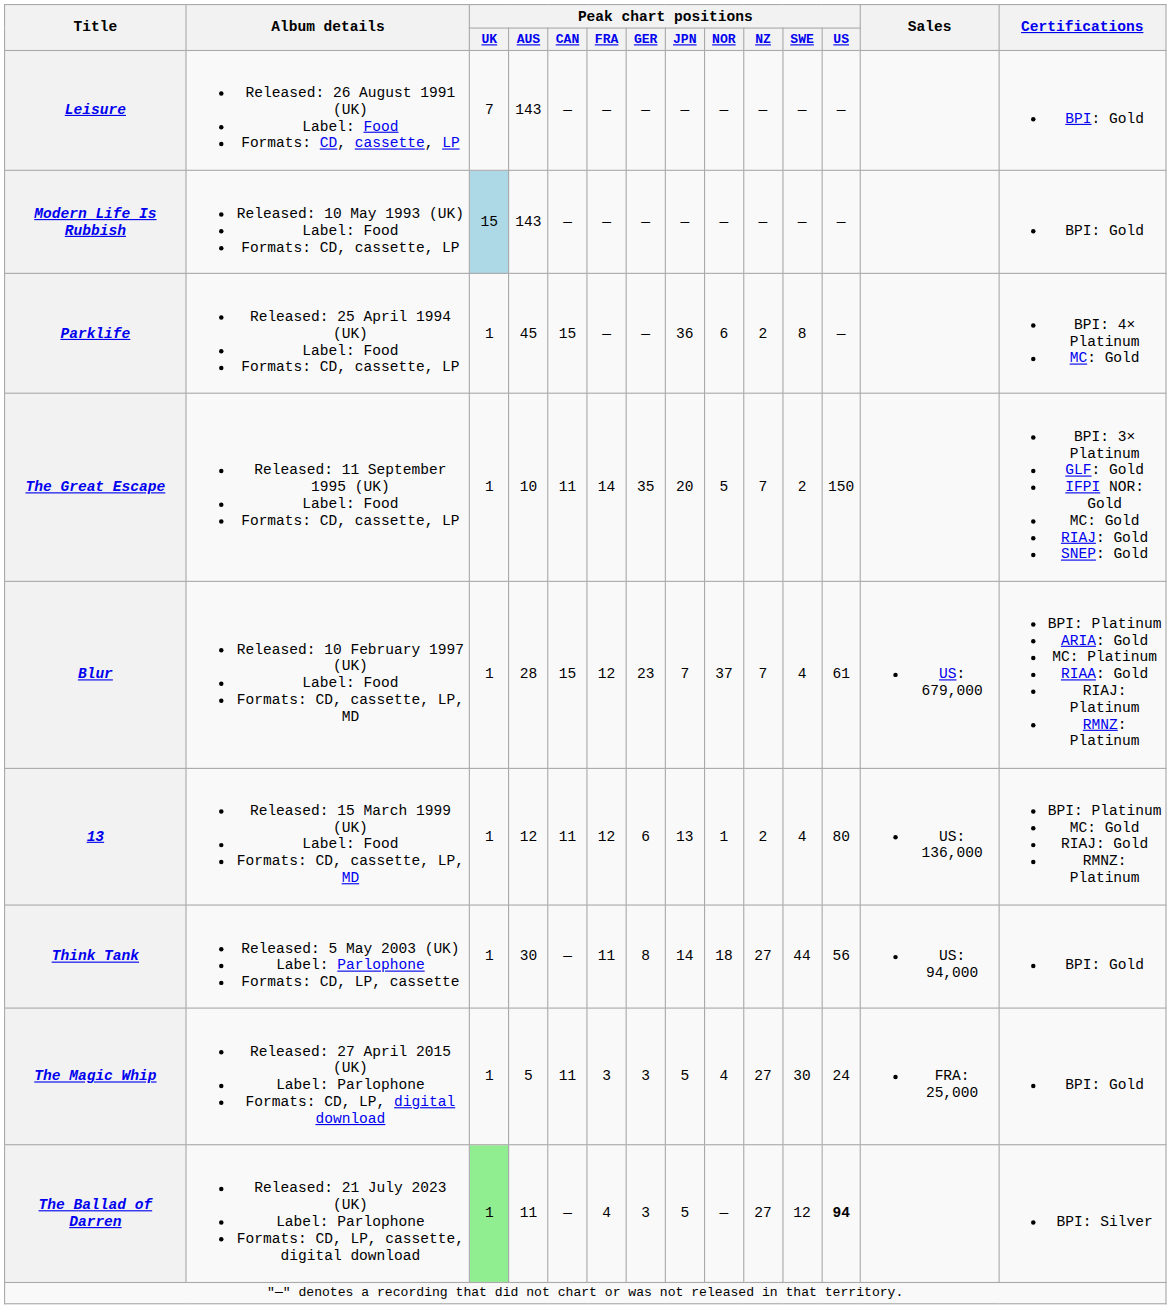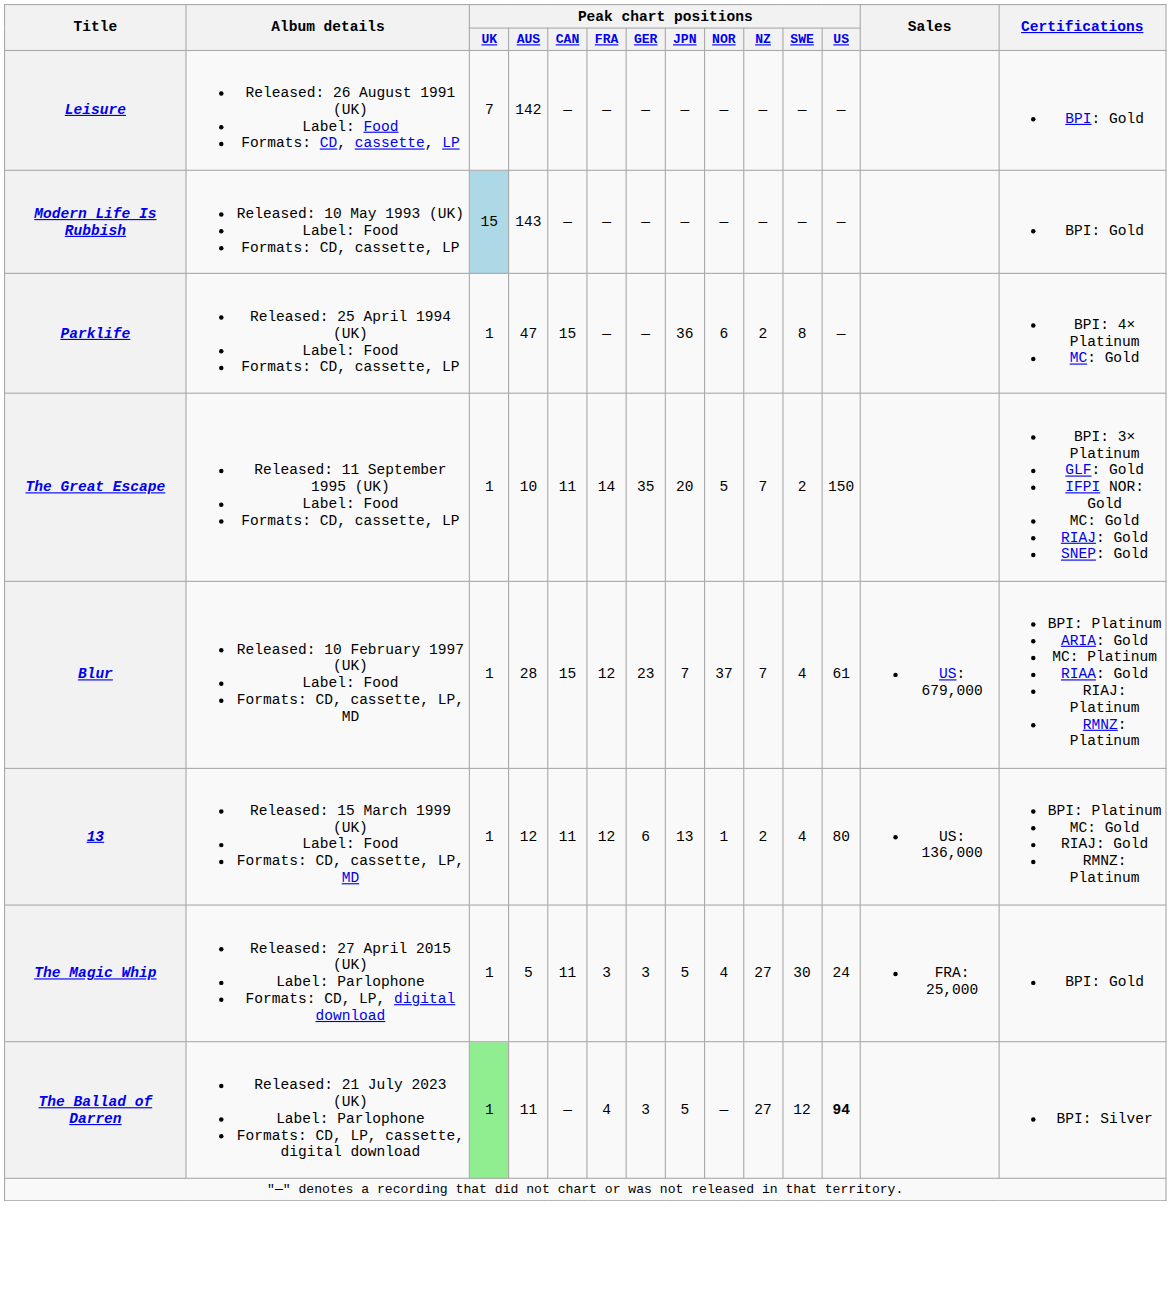Leisure | Peak chart positions / AUS: 143 -> 142
Parklife | Peak chart positions / AUS: 45 -> 47
- row: Think Tank | Released: 5 May 2003 (UK) Label: Parlophone Formats: CD, LP, cassette | 1 | 30 | — | 11 | 8 | 14 | 18 | 27 | 44 | 56 | US: 94,000 | BPI: Gold
